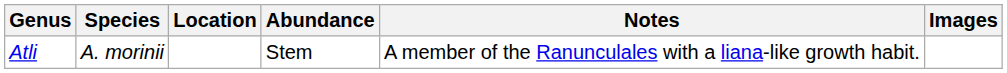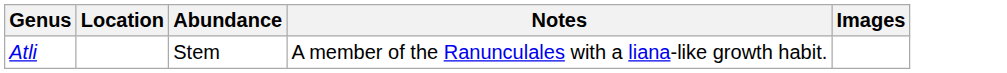- column: Species | A. morinii
